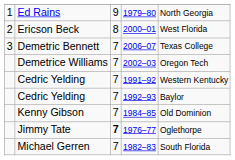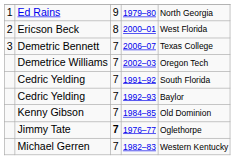1991–92 | column 5: Western Kentucky -> South Florida
1982–83 | column 5: South Florida -> Western Kentucky
